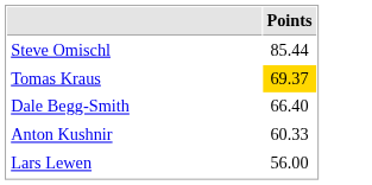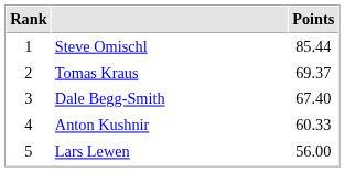+ column: Rank | 1 | 2 | 3 | 4 | 5
Tomas Kraus | Points: gold background -> no background
Dale Begg-Smith | Points: 66.40 -> 67.40
